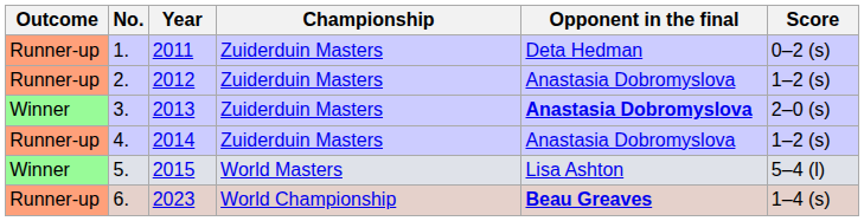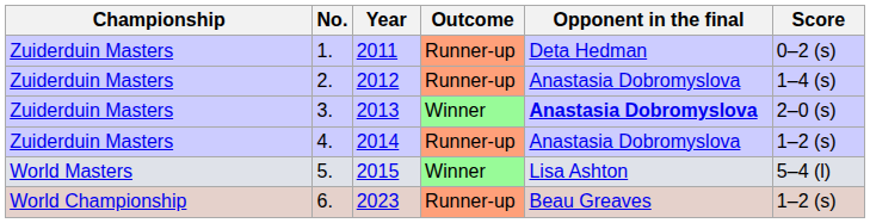columns swapped: Outcome <-> Championship
2. | Score: 1–2 (s) -> 1–4 (s)
6. | Opponent in the final: bold -> normal
6. | Score: 1–4 (s) -> 1–2 (s)
